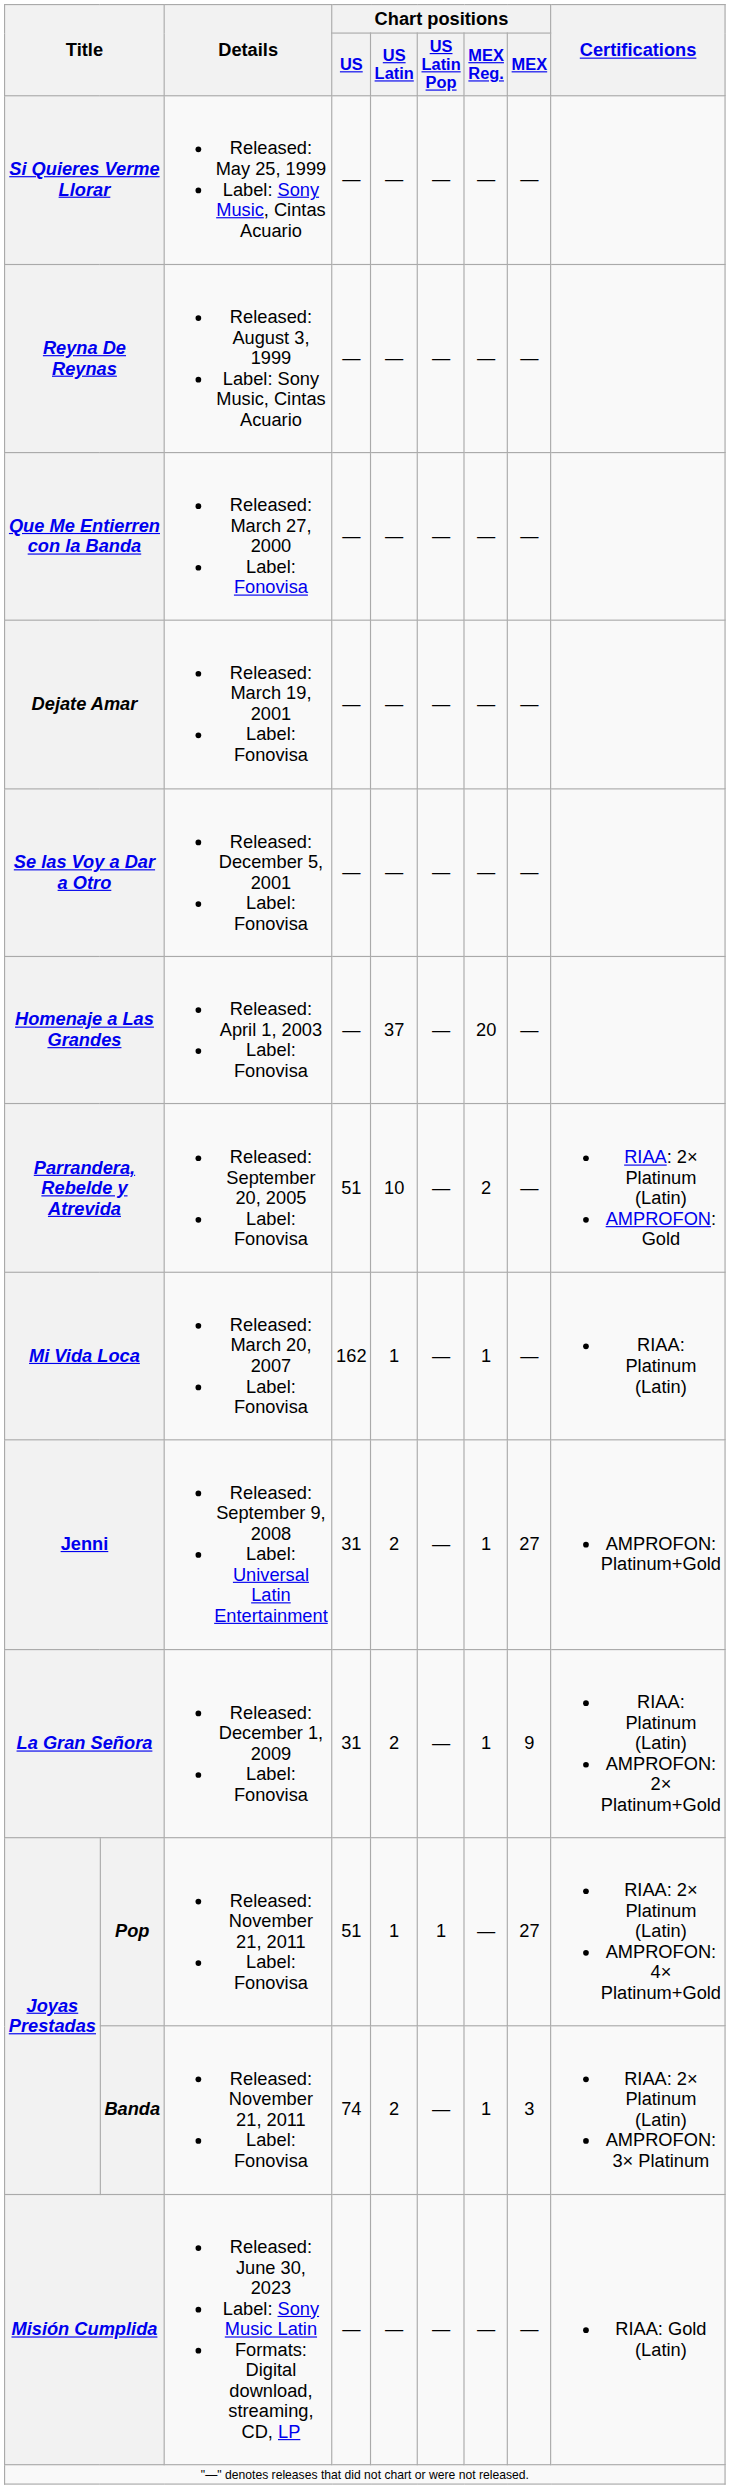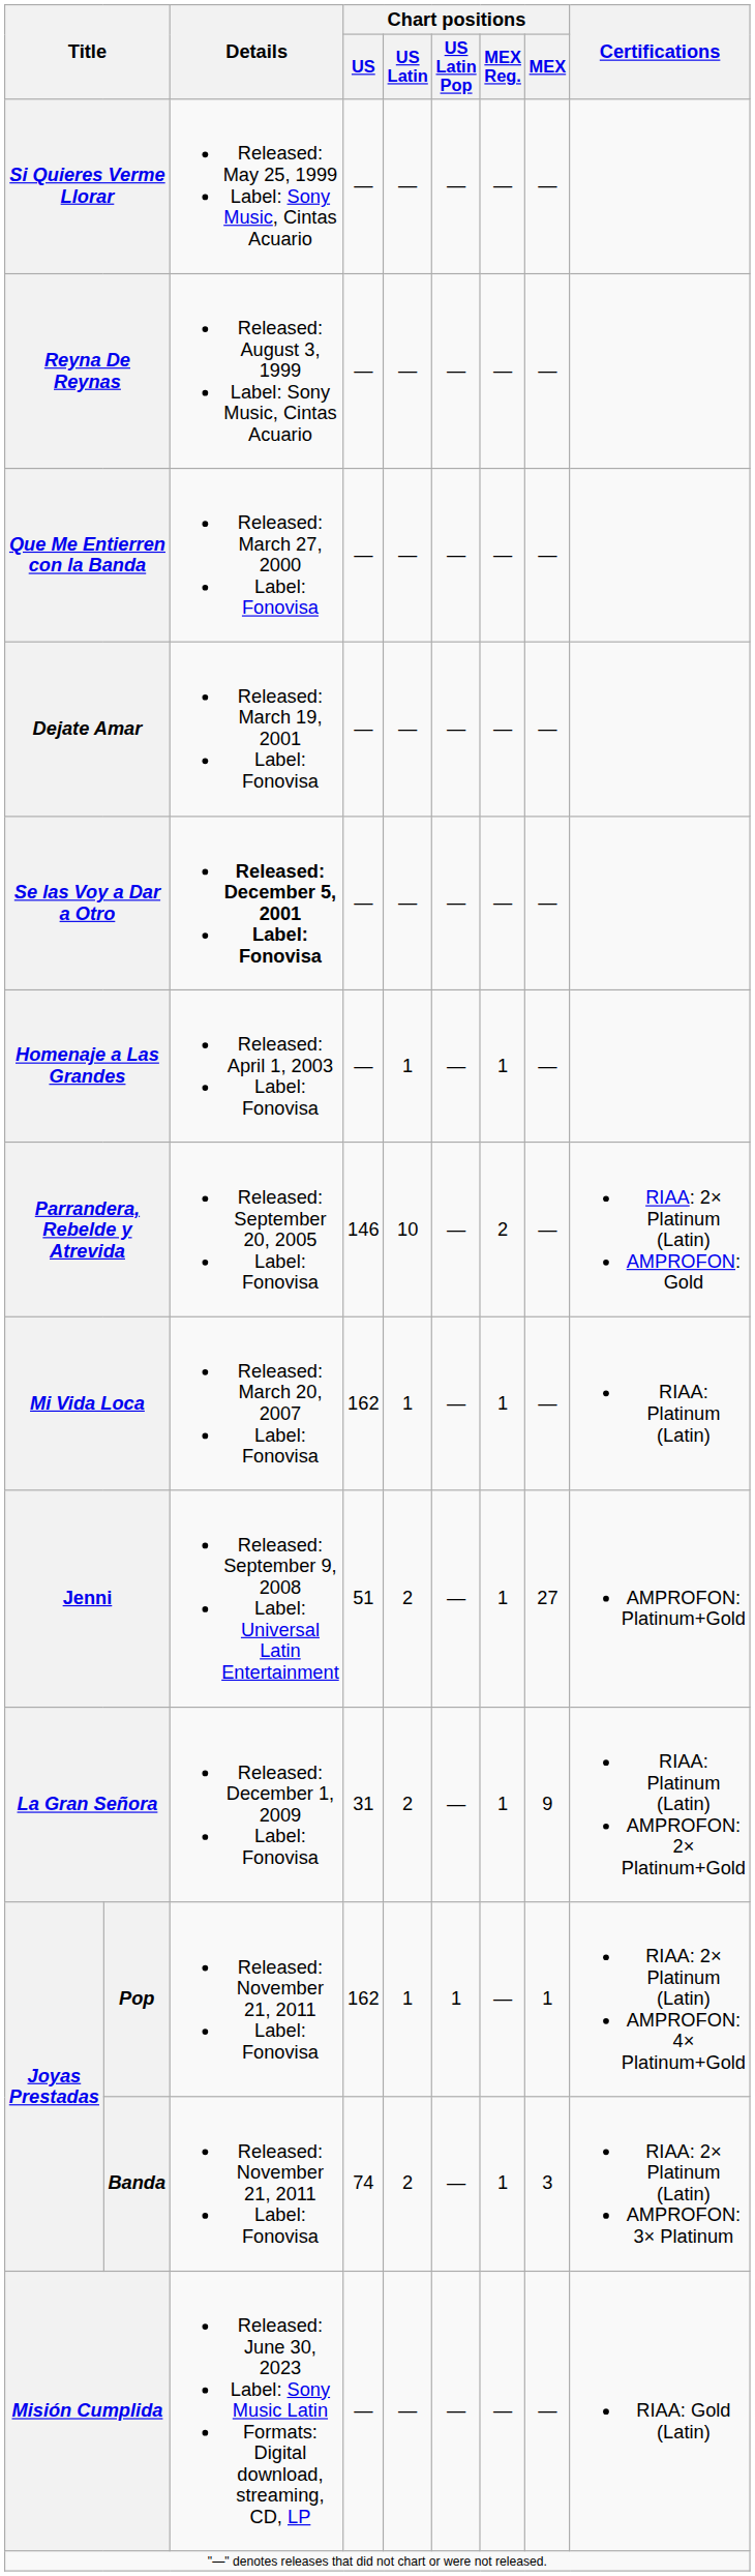Se las Voy a Dar a Otro | Details: normal -> bold
Homenaje a Las Grandes | Chart positions / US Latin: 37 -> 1
Homenaje a Las Grandes | Chart positions / MEX Reg.: 20 -> 1
Parrandera, Rebelde y Atrevida | Chart positions / US: 51 -> 146
Jenni | Chart positions / US: 31 -> 51
Pop | Chart positions / US: 51 -> 162
Pop | Chart positions / MEX: 27 -> 1
